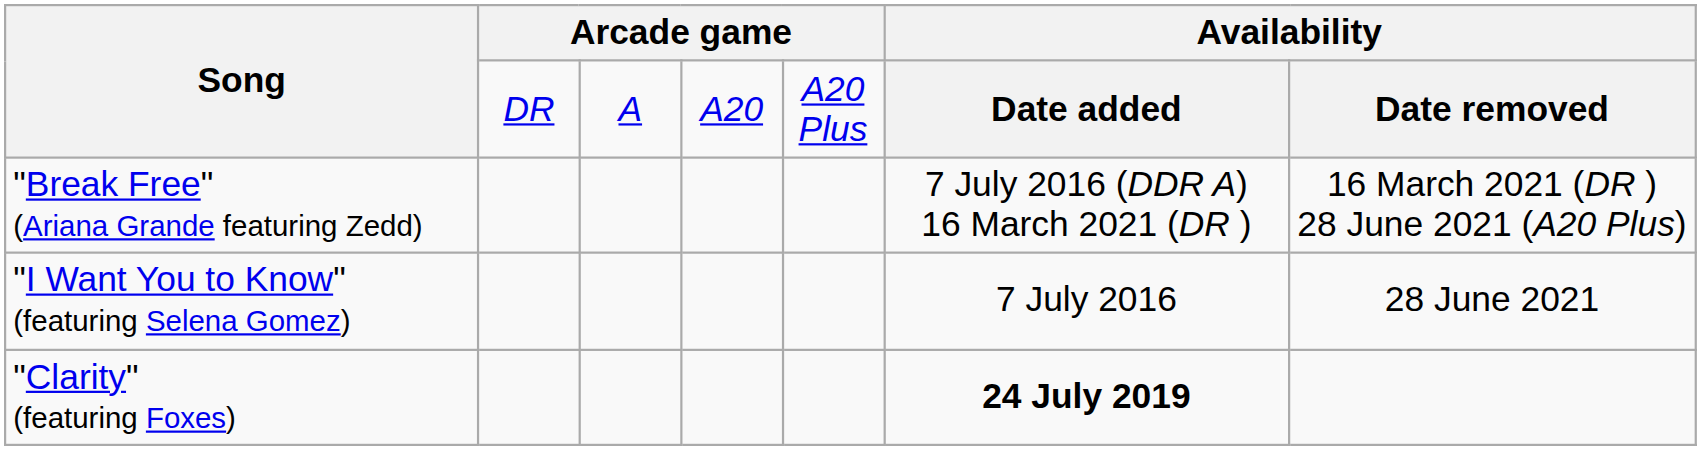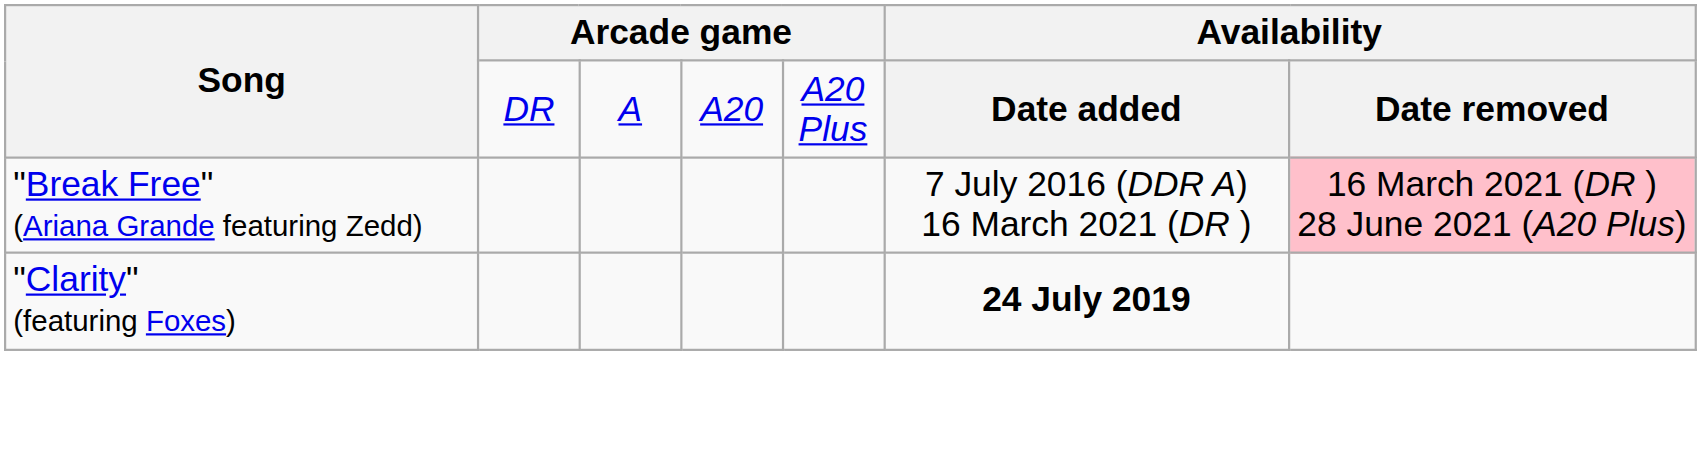"Break Free" (Ariana Grande featuring Zedd) | column 7: no background -> pink background
- row: "I Want You to Know" (featuring Selena Gomez) | 7 July 2016 | 28 June 2021
